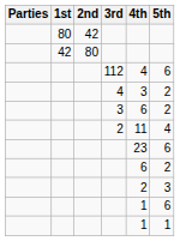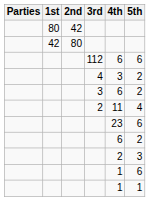112 | 4th: 4 -> 6
